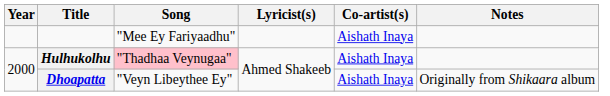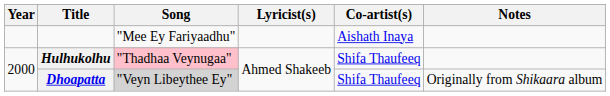Hulhukolhu | Co-artist(s): Aishath Inaya -> Shifa Thaufeeq
Dhoapatta | Song: no background -> lightgrey background
Dhoapatta | Co-artist(s): Aishath Inaya -> Shifa Thaufeeq
